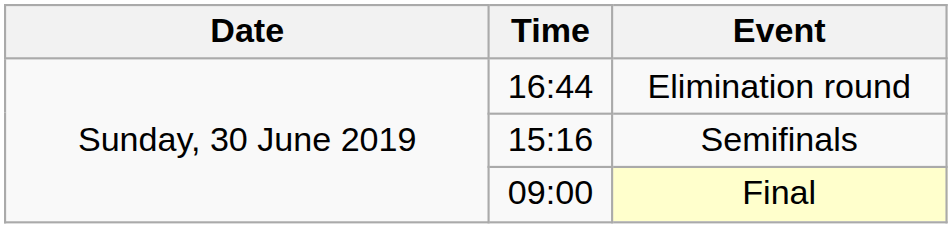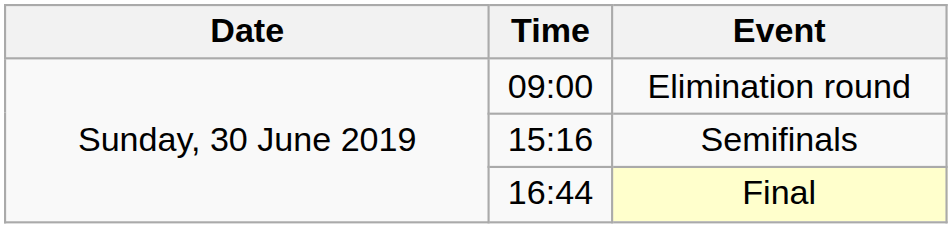Elimination round | Time: 16:44 -> 09:00
Final | Time: 09:00 -> 16:44
